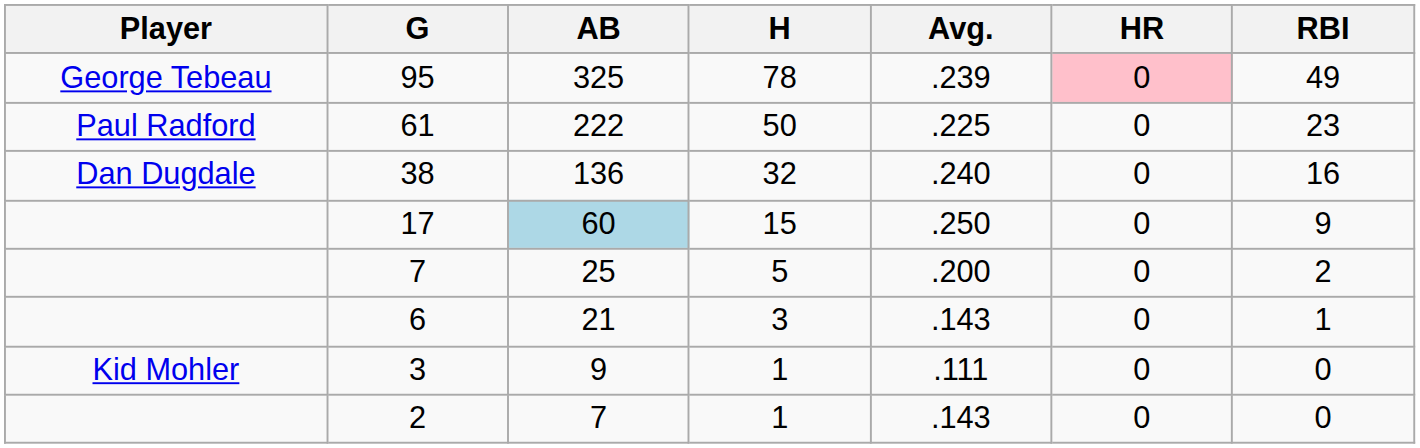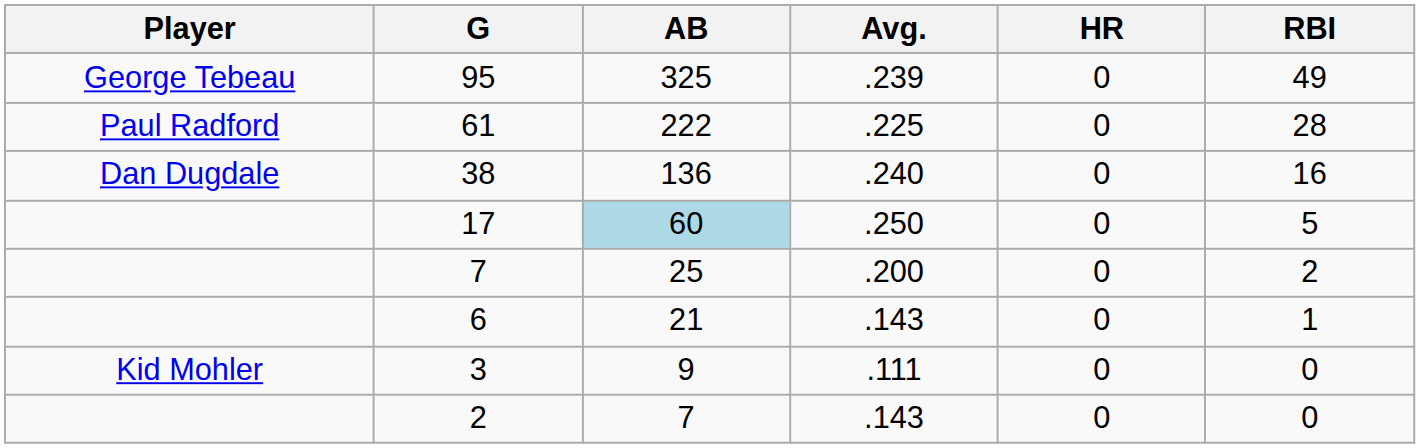- column: H | 78 | 50 | 32 | 15 | 5 | 3 | 1 | 1
95 | HR: pink background -> no background
61 | RBI: 23 -> 28
17 | RBI: 9 -> 5
